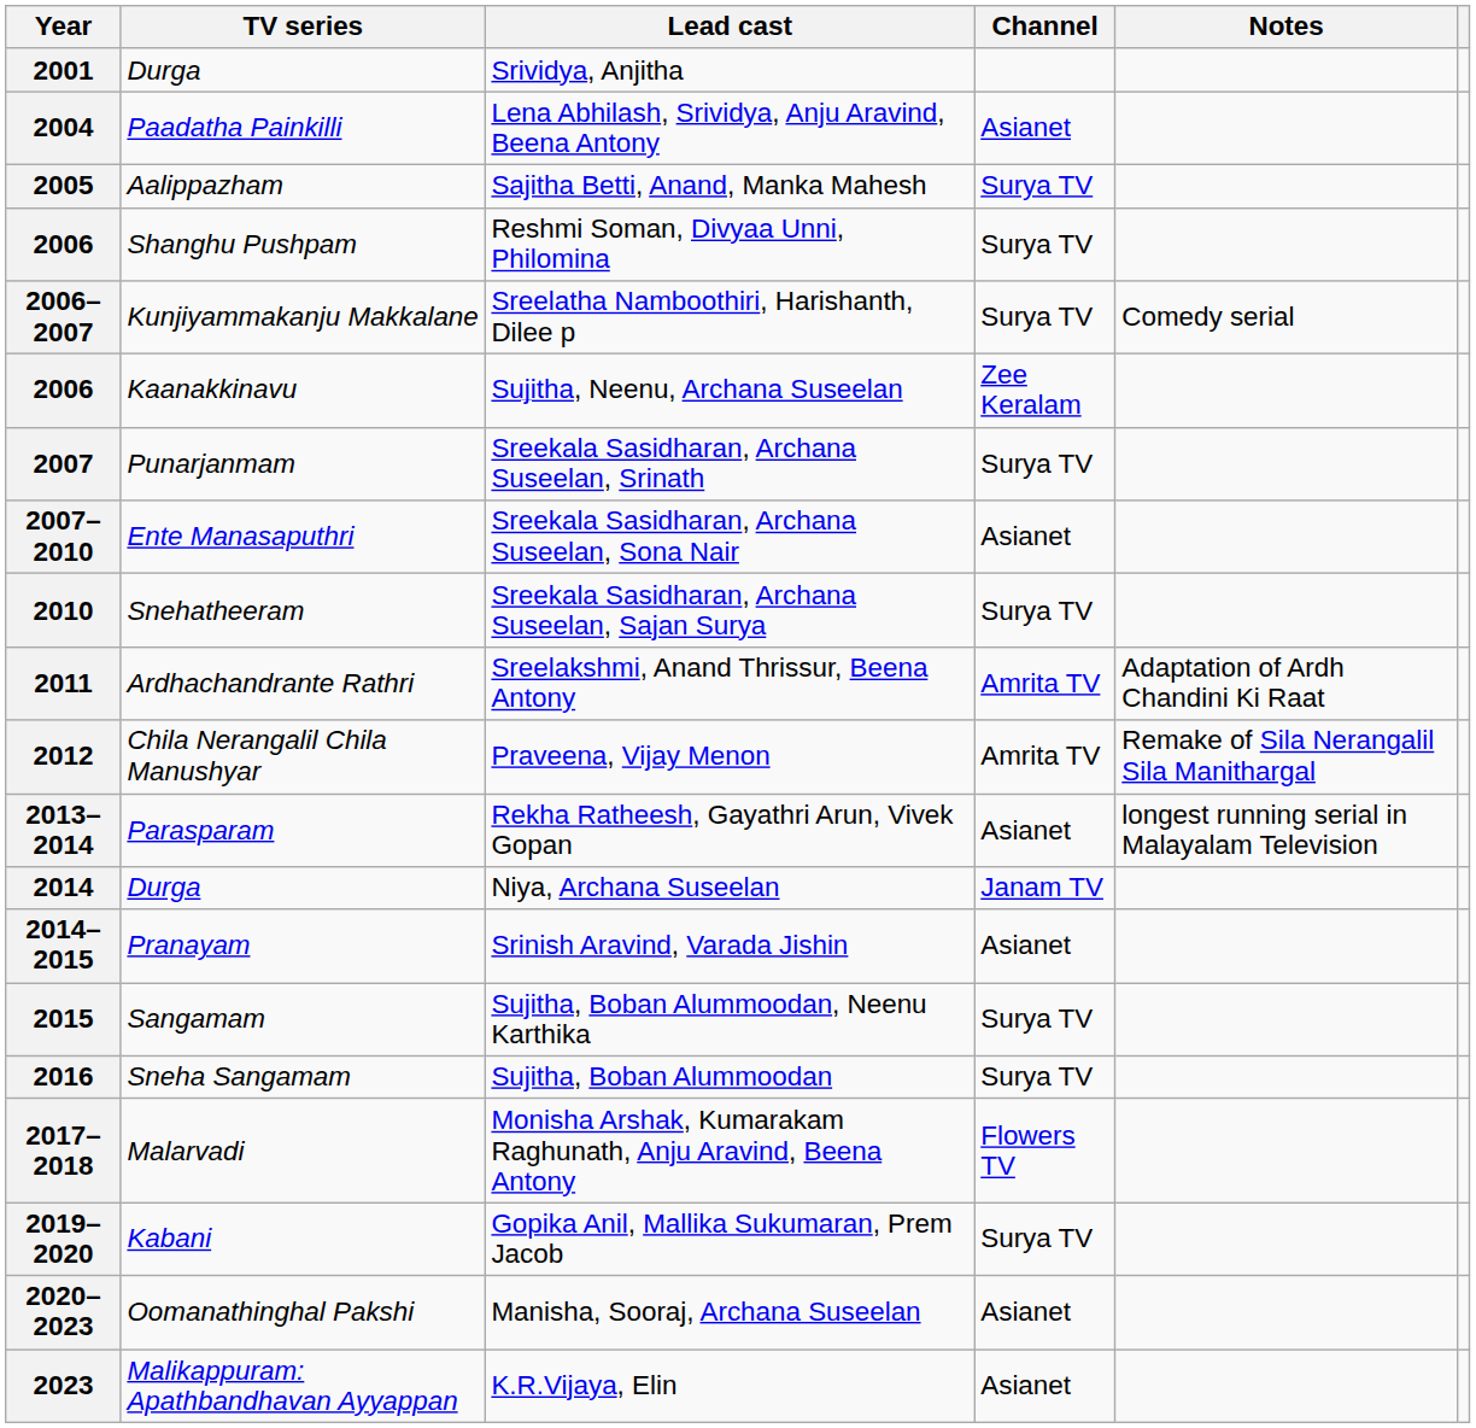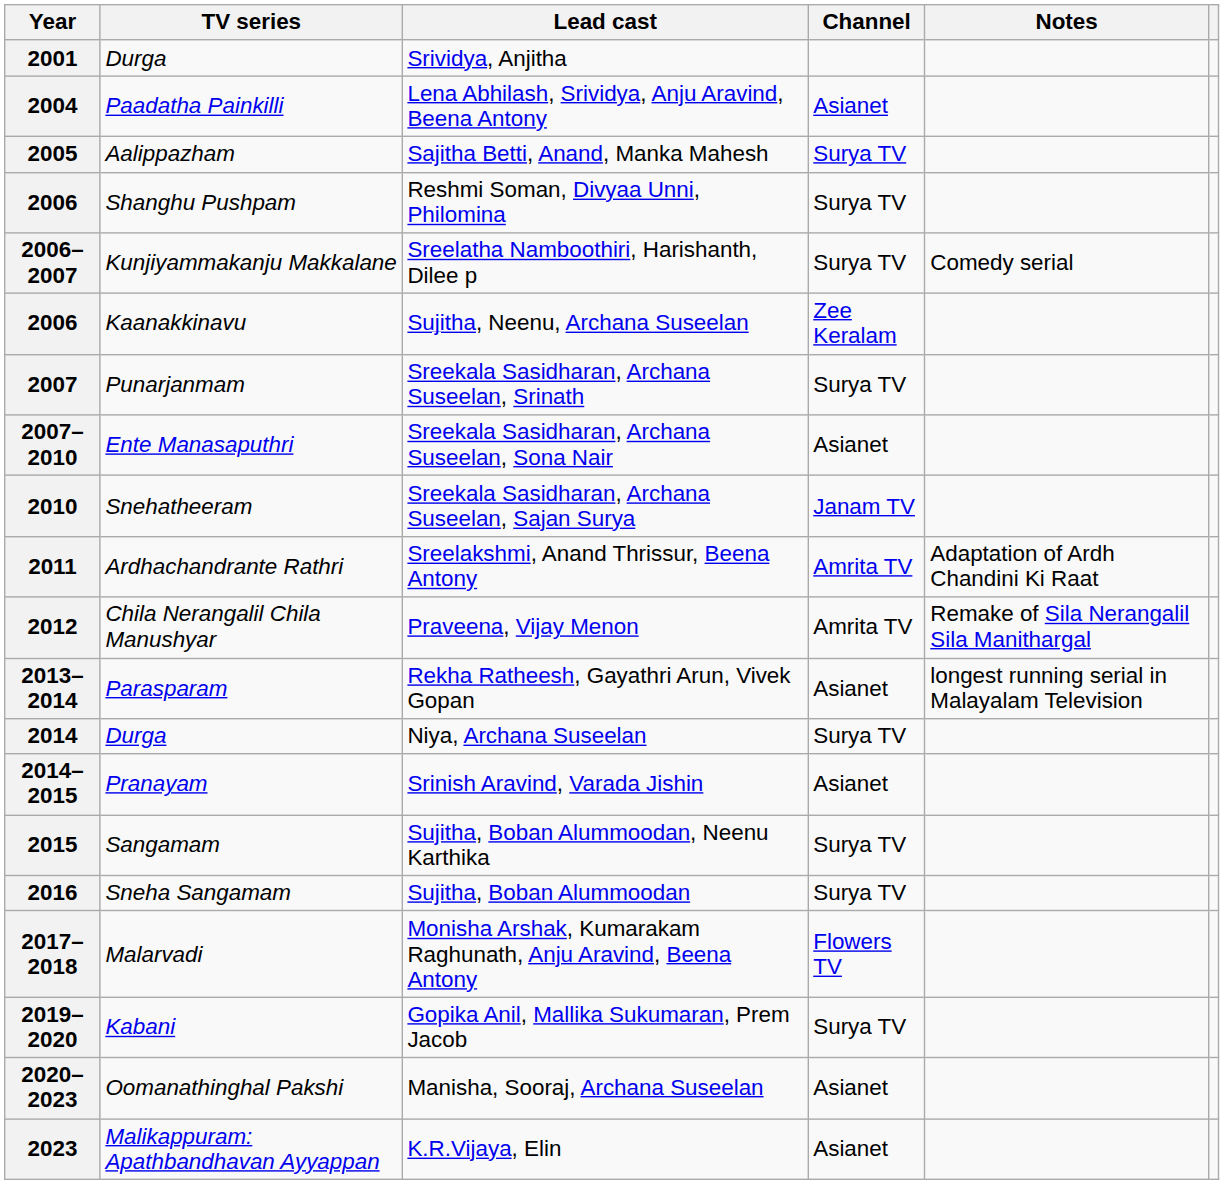2010 | Channel: Surya TV -> Janam TV
2014 | Channel: Janam TV -> Surya TV
